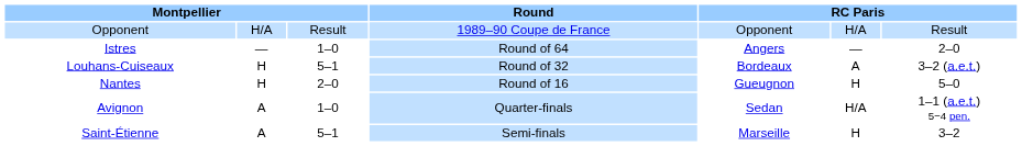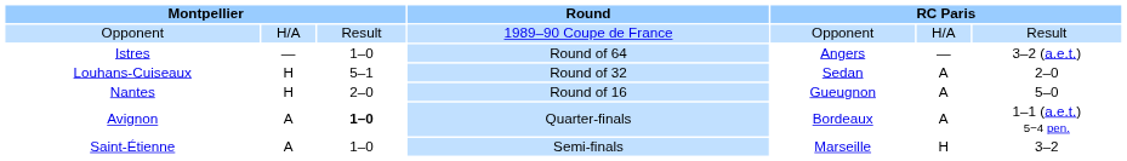Istres | column 7: 2–0 -> 3–2 (a.e.t.)
Louhans-Cuiseaux | column 5: Bordeaux -> Sedan
Louhans-Cuiseaux | column 7: 3–2 (a.e.t.) -> 2–0
Nantes | column 6: H -> A
Avignon | column 3: normal -> bold
Avignon | column 5: Sedan -> Bordeaux
Avignon | column 6: H/A -> A
Saint-Étienne | column 3: 5–1 -> 1–0
